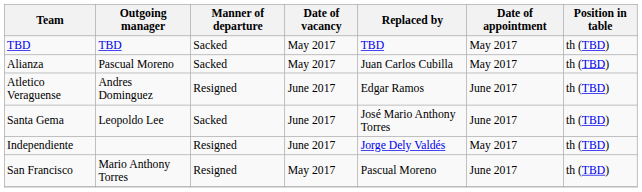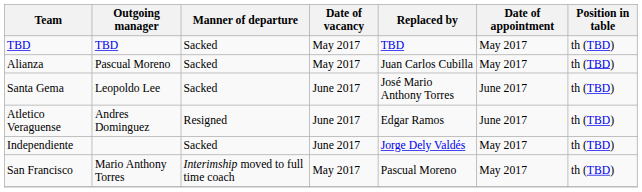rows swapped: Atletico Veraguense <-> Santa Gema
Independiente | Manner of departure: Resigned -> Sacked
San Francisco | Manner of departure: Resigned -> Interimship moved to full time coach
San Francisco | Date of appointment: June 2017 -> May 2017
